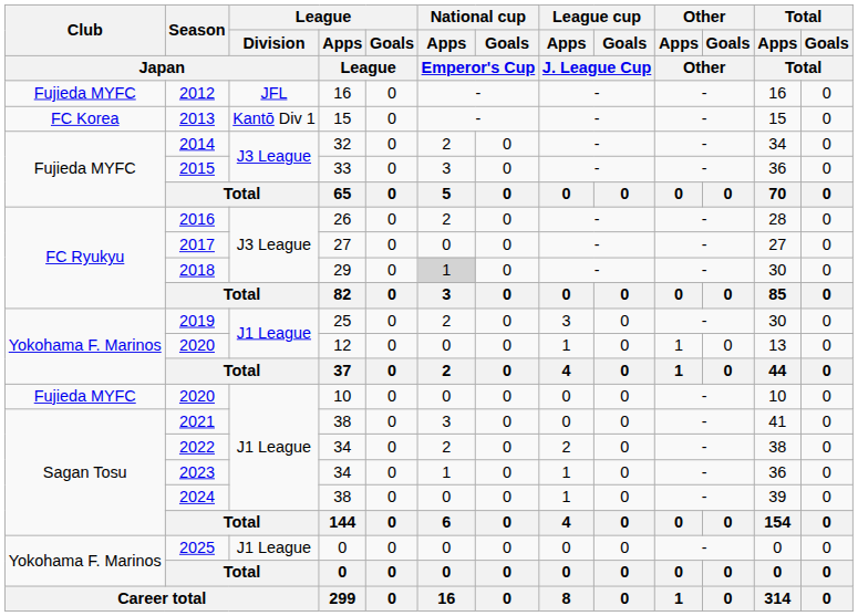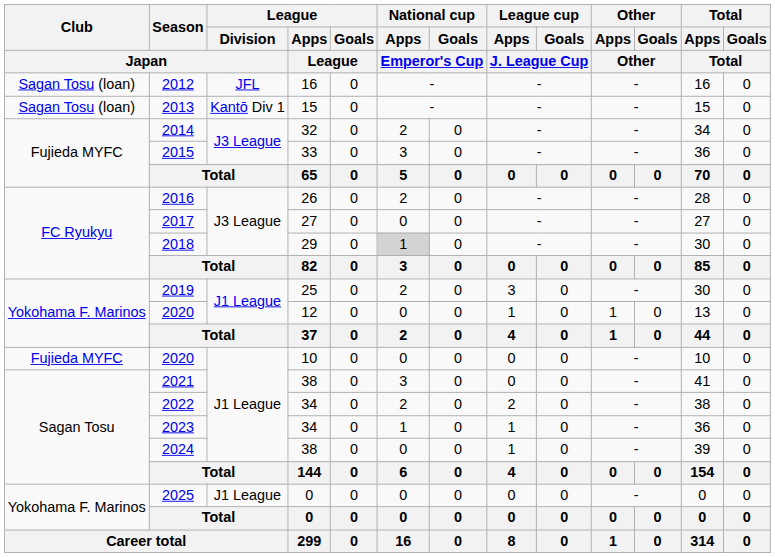2012 | Club / Japan: Fujieda MYFC -> Sagan Tosu (loan)
2013 | Club / Japan: FC Korea -> Sagan Tosu (loan)
